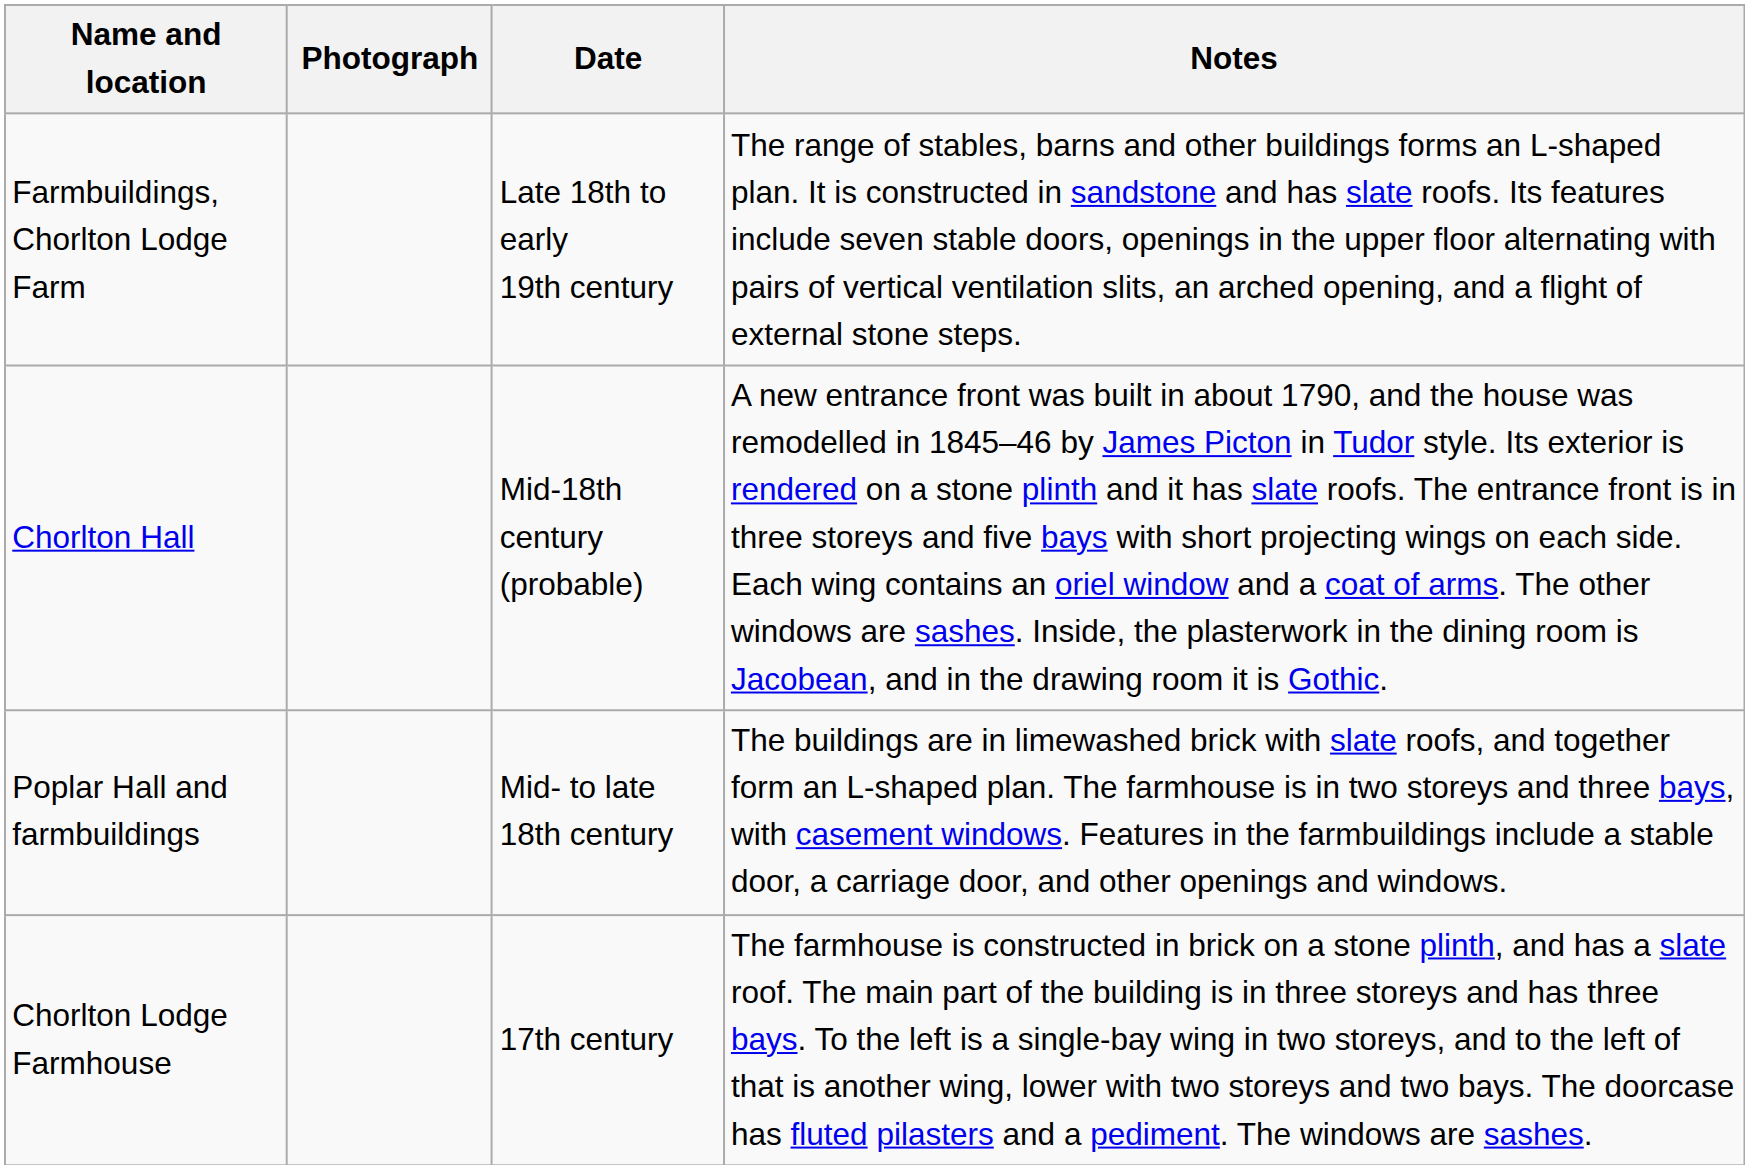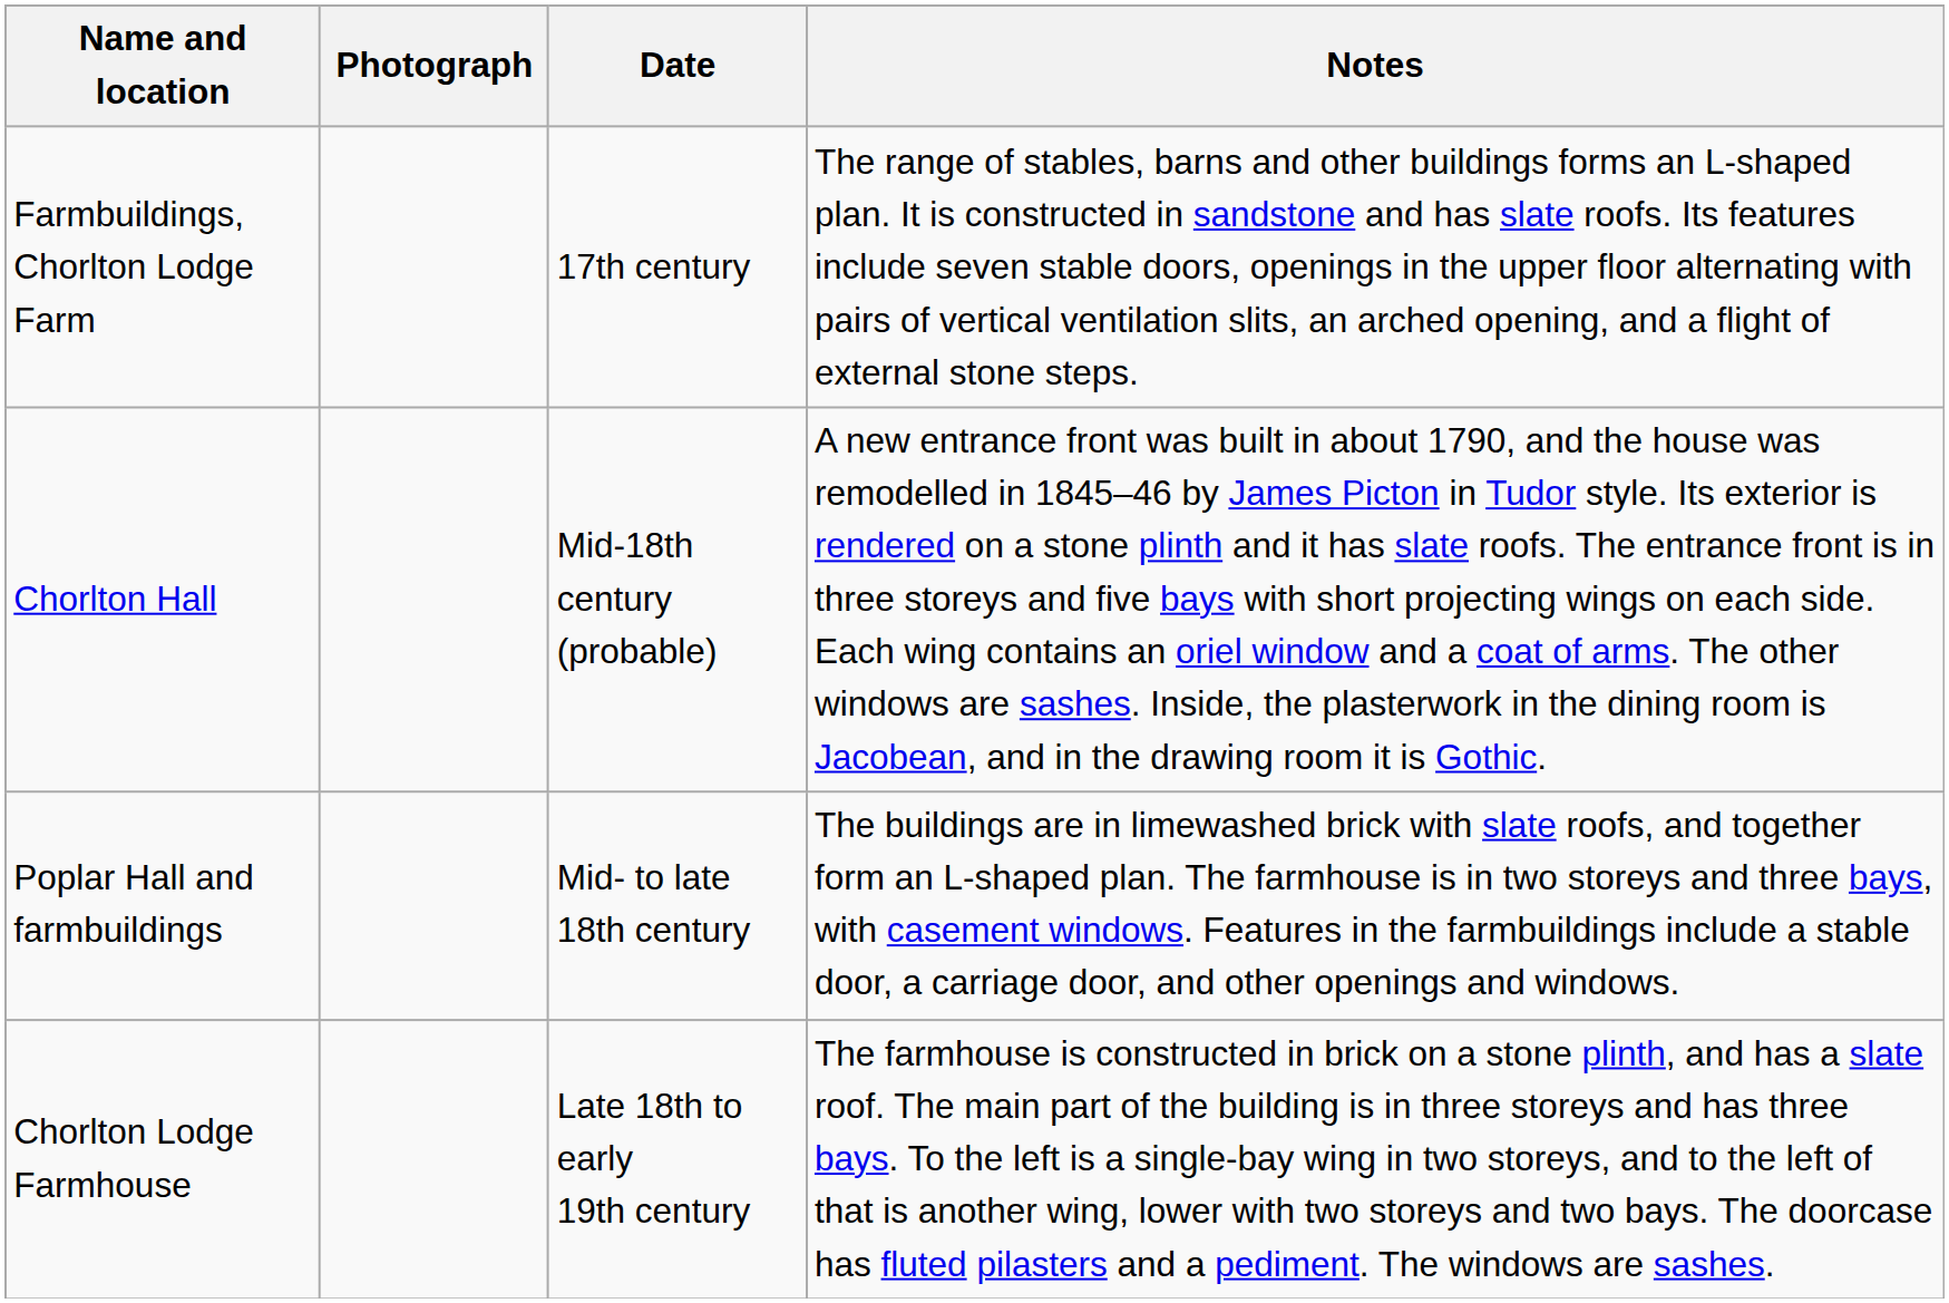Farmbuildings, Chorlton Lodge Farm | Date: Late 18th to early 19th century -> 17th century
Chorlton Lodge Farmhouse | Date: 17th century -> Late 18th to early 19th century
